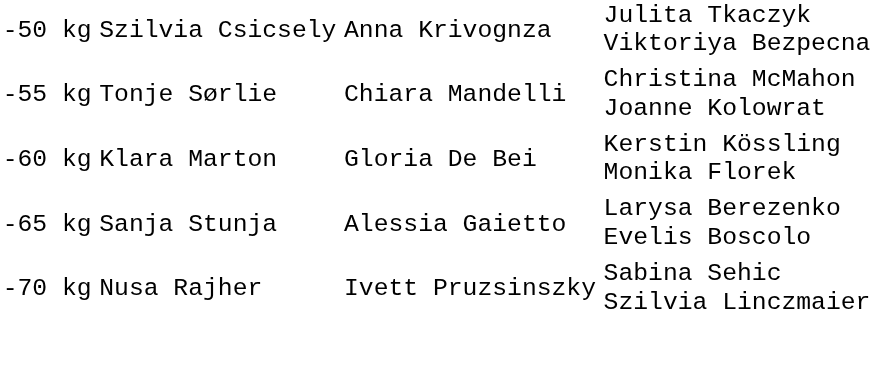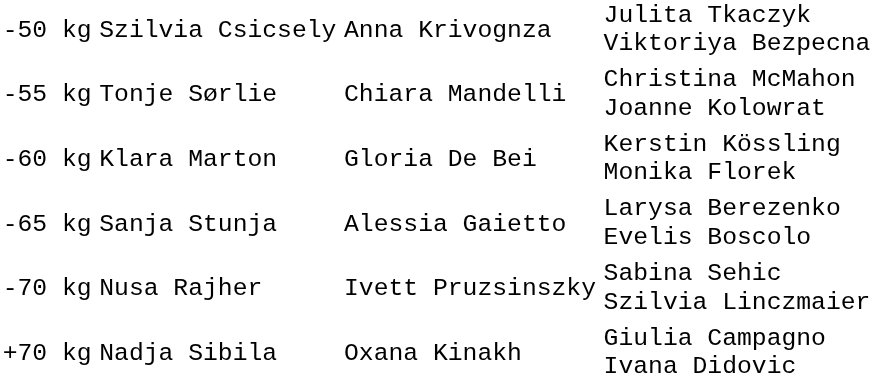+ row: +70 kg | Nadja Sibila | Oxana Kinakh | Giulia Campagno Ivana Didovic
